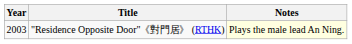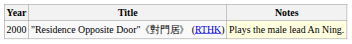"Residence Opposite Door"《對門居》 (RTHK) | Year: 2003 -> 2000
